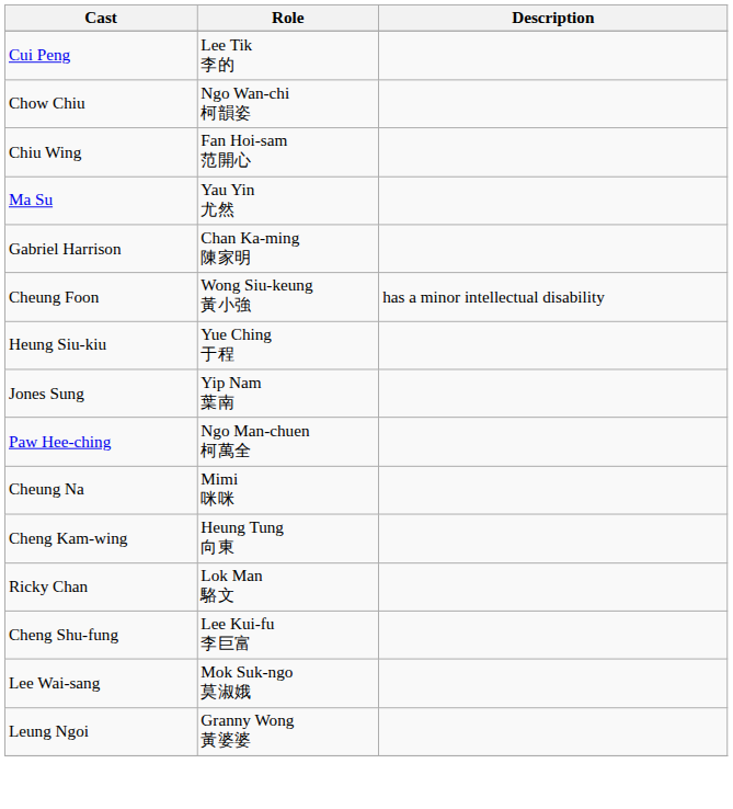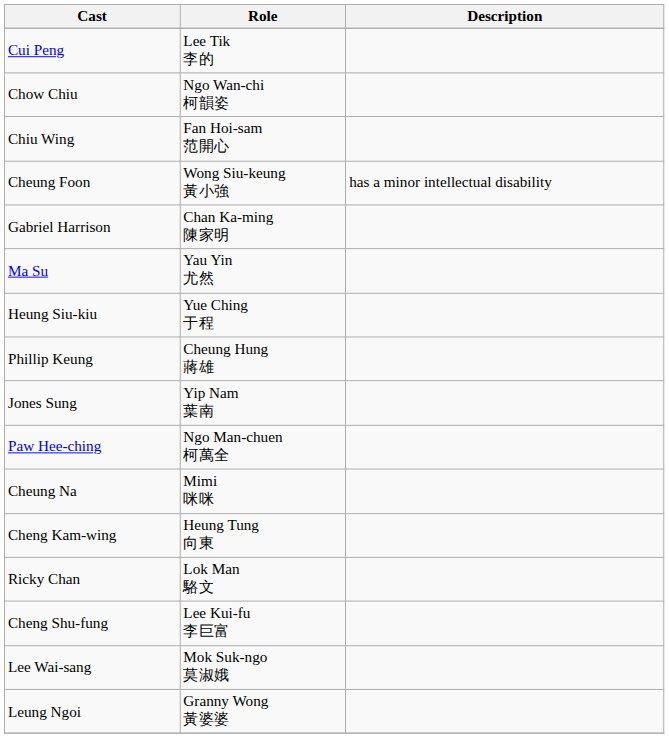rows swapped: Ma Su <-> Cheung Foon
+ row: Phillip Keung | Cheung Hung 蔣雄
